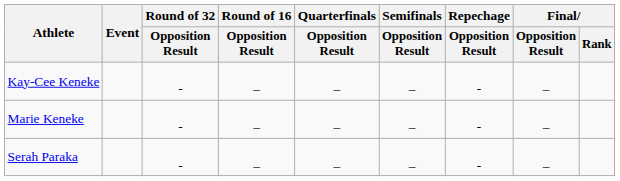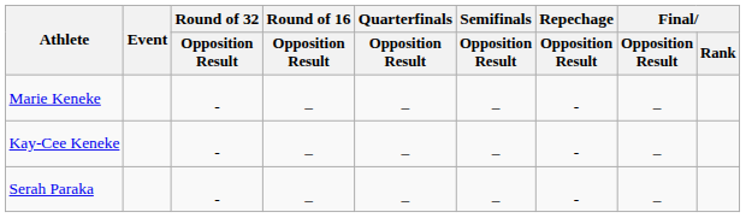rows swapped: Marie Keneke <-> Kay-Cee Keneke
